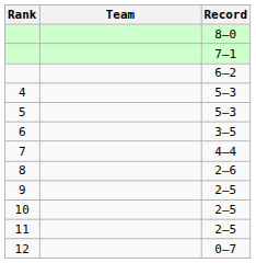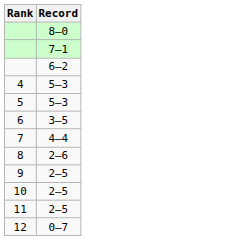- column: Team
